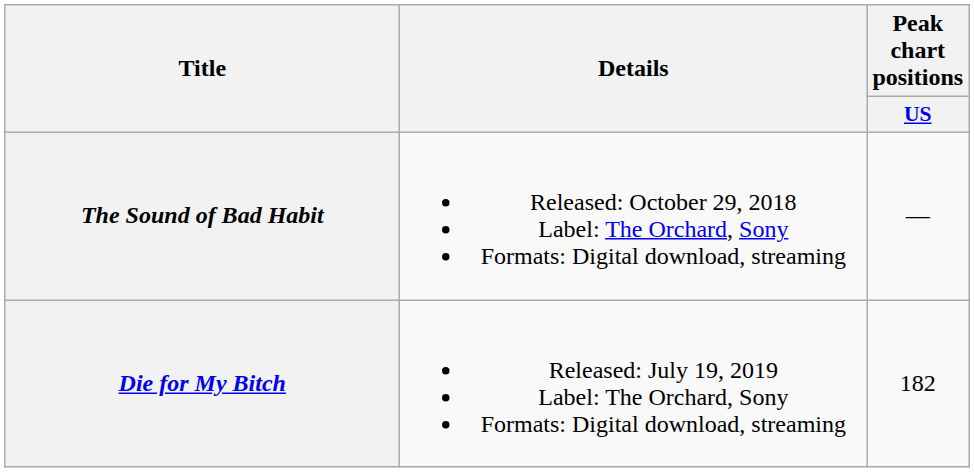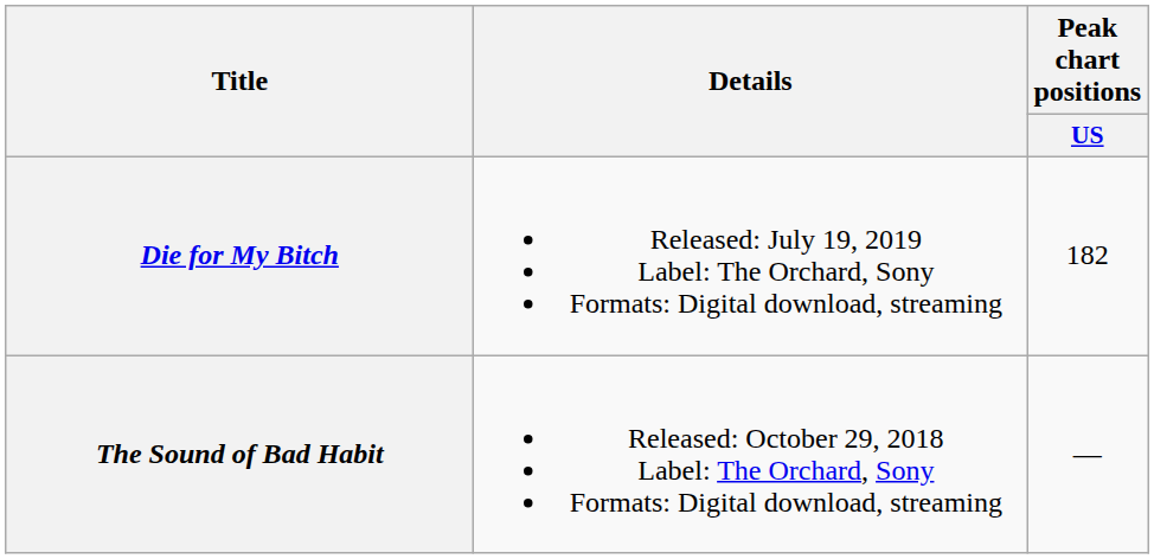rows swapped: The Sound of Bad Habit <-> Die for My Bitch
